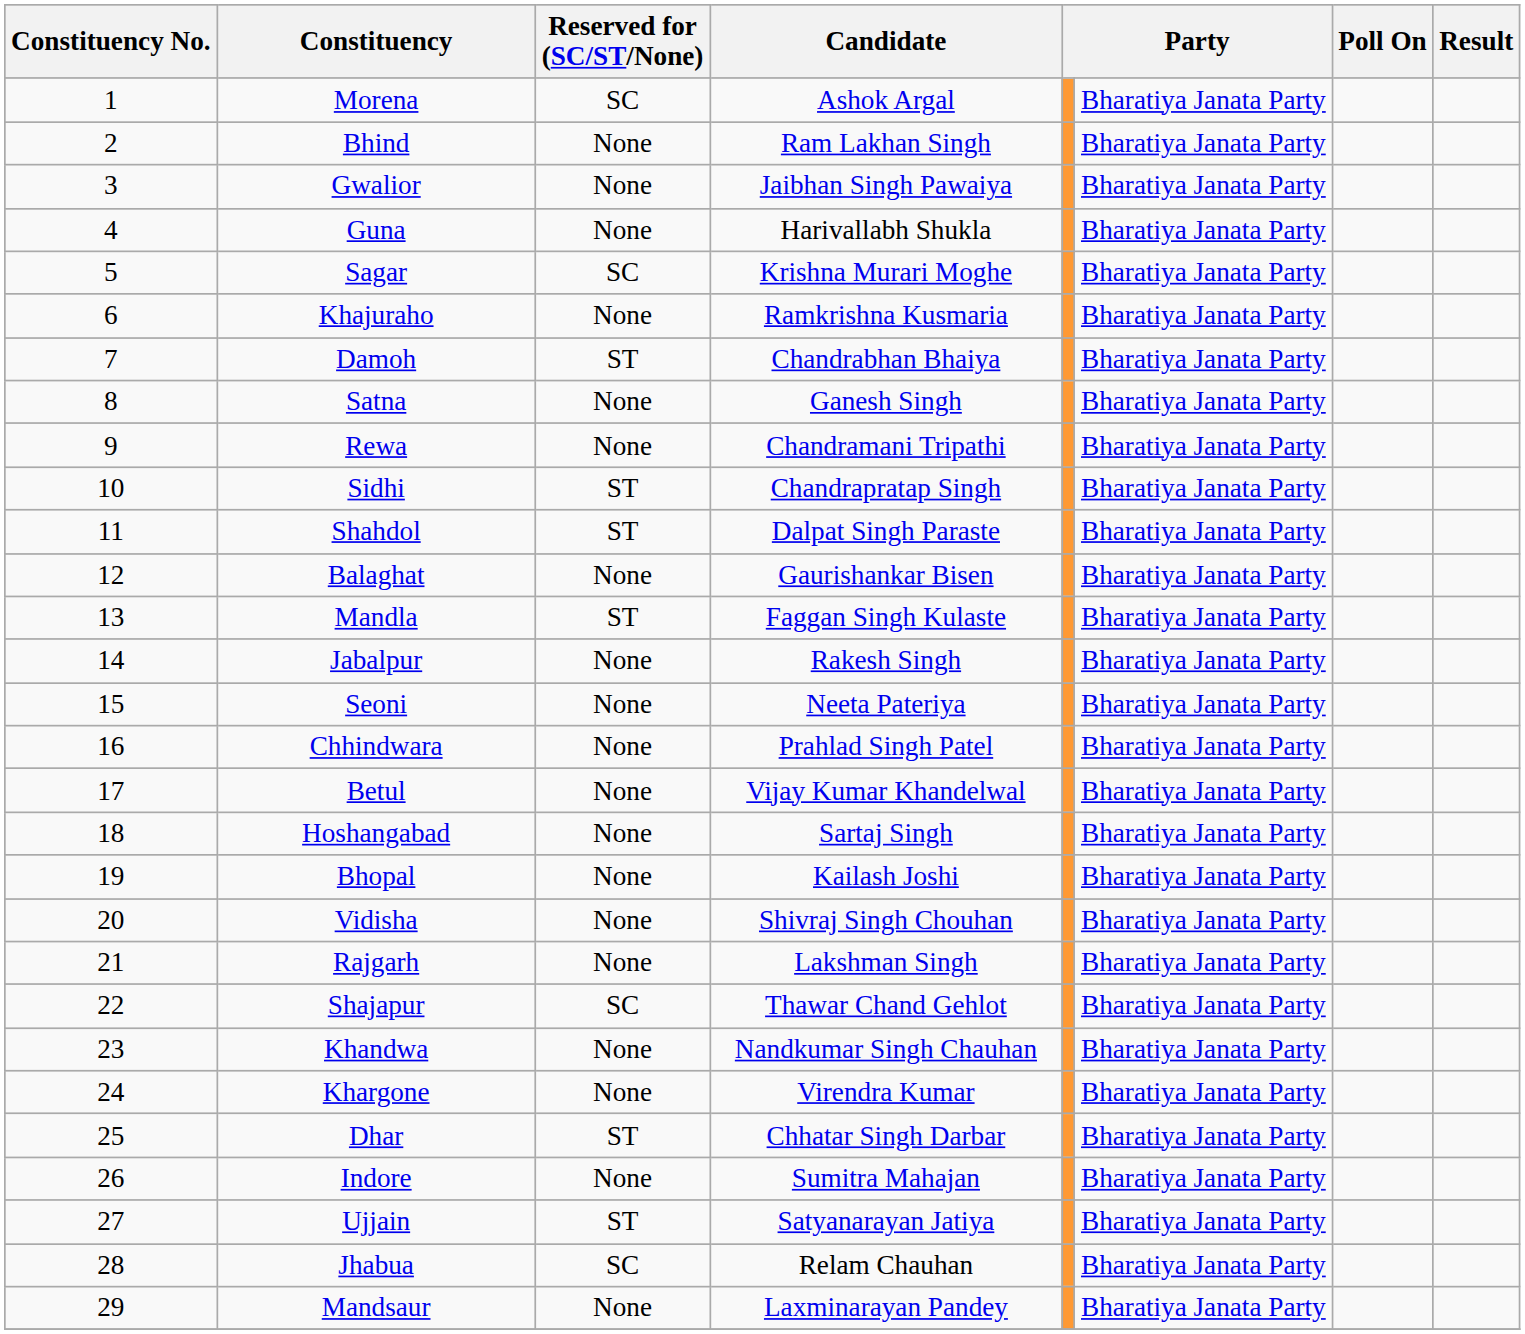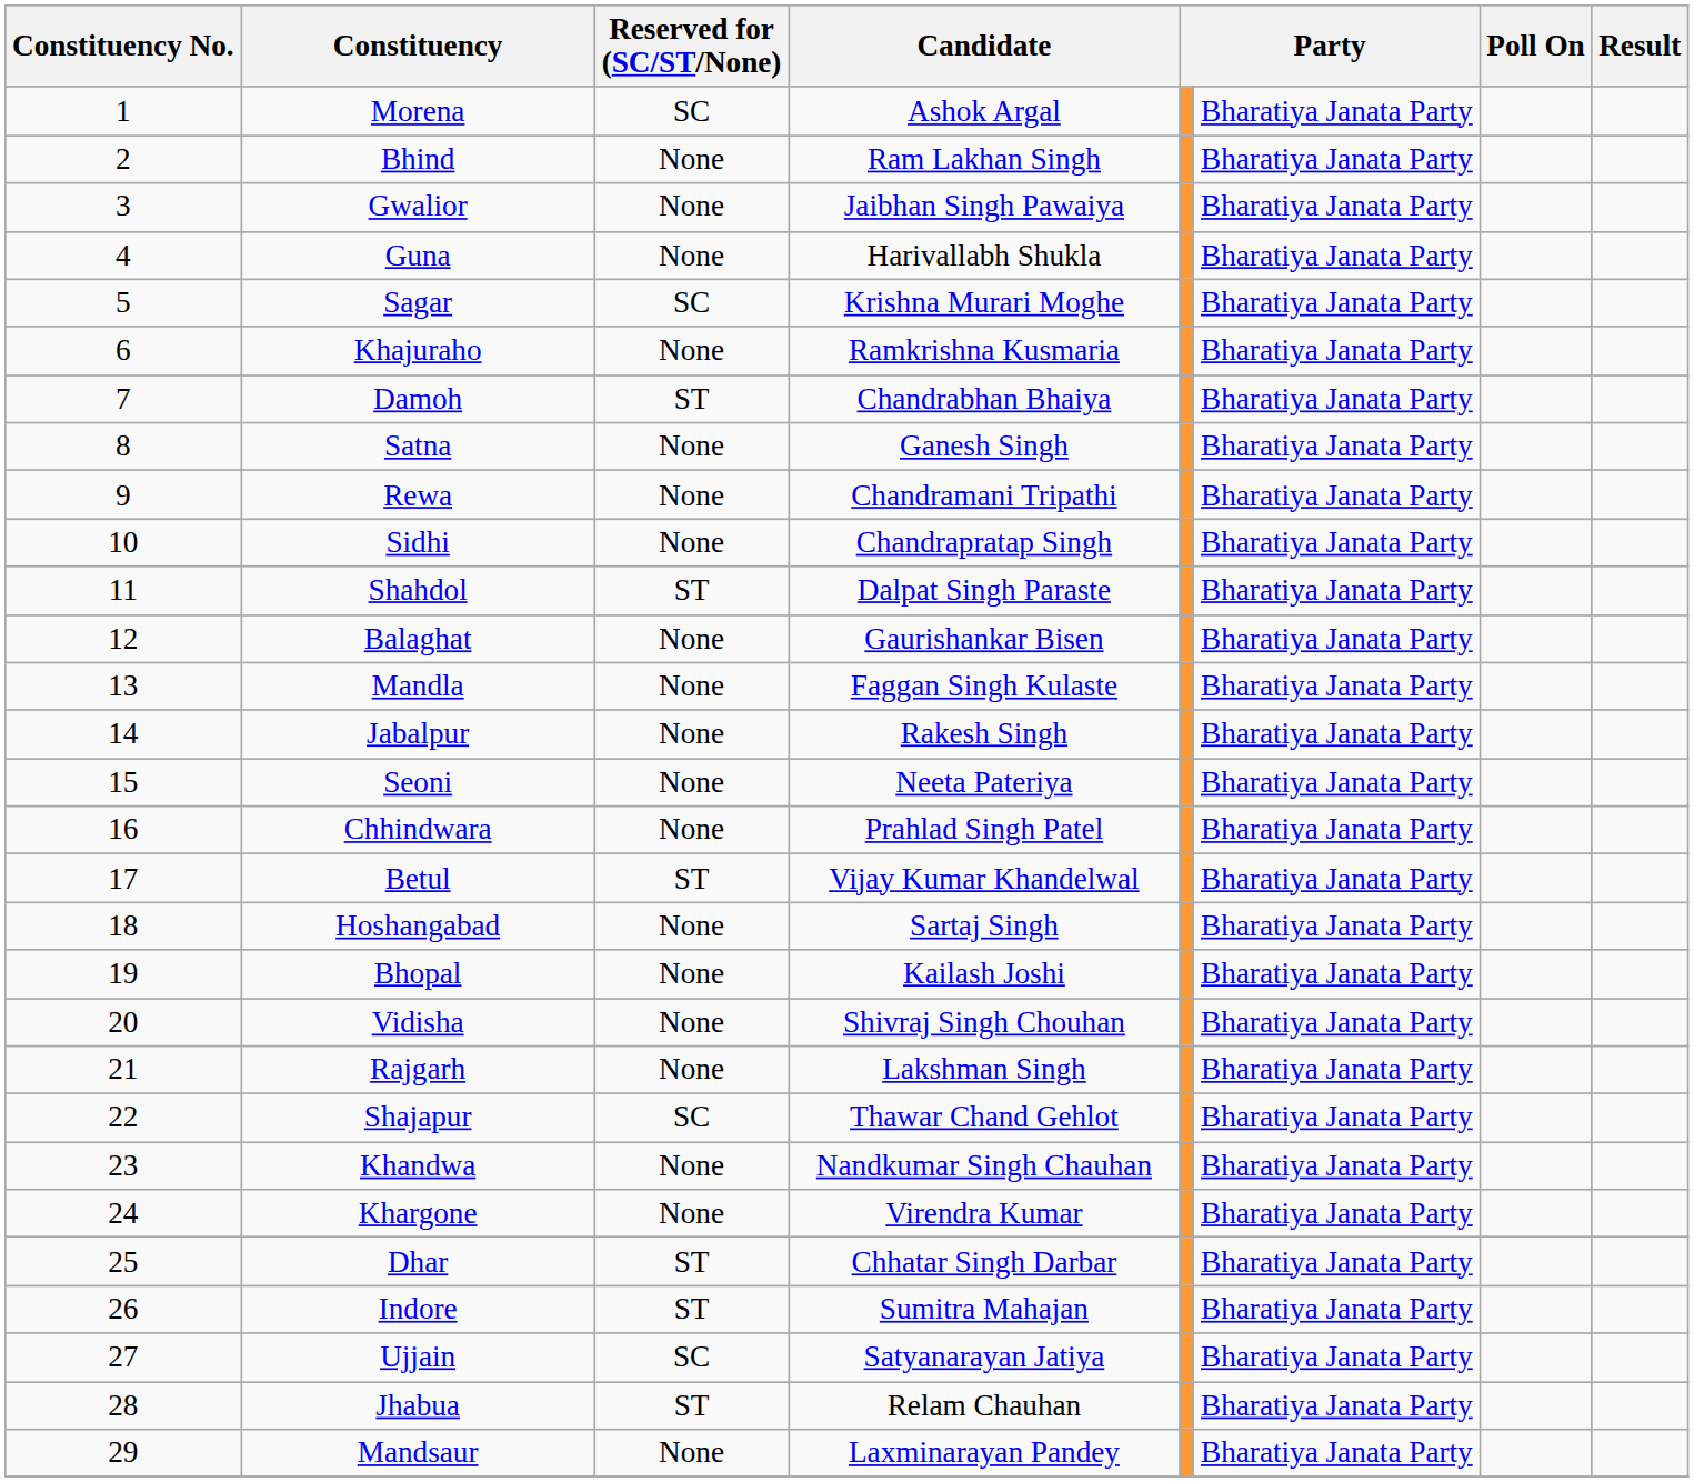Sidhi | Reserved for (SC/ST/None): ST -> None
Mandla | Reserved for (SC/ST/None): ST -> None
Betul | Reserved for (SC/ST/None): None -> ST
Indore | Reserved for (SC/ST/None): None -> ST
Ujjain | Reserved for (SC/ST/None): ST -> SC
Jhabua | Reserved for (SC/ST/None): SC -> ST
